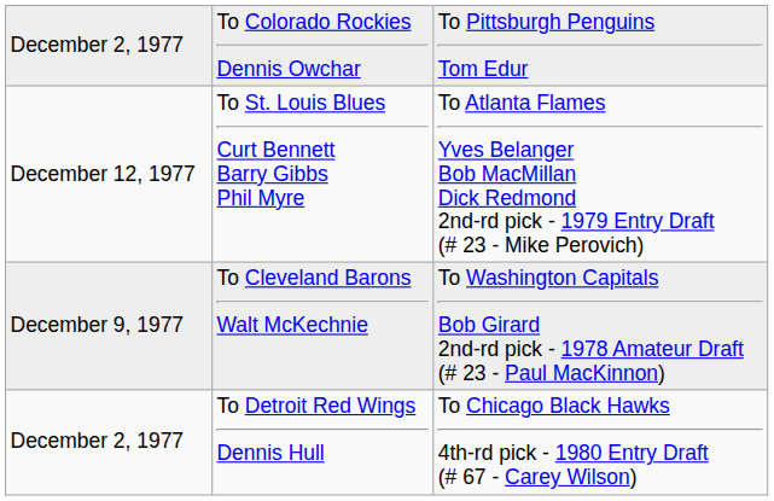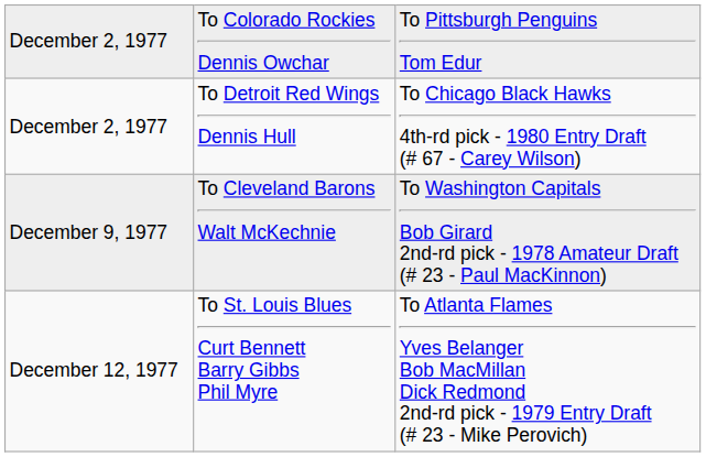rows swapped: December 2, 1977 / To Detroit Red Wings Dennis Hull <-> December 12, 1977
